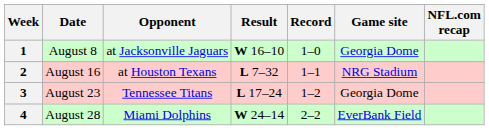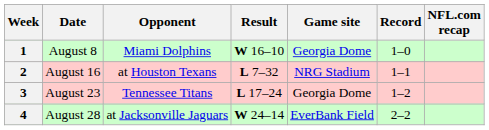columns swapped: Record <-> Game site
1 | Opponent: at Jacksonville Jaguars -> Miami Dolphins
4 | Opponent: Miami Dolphins -> at Jacksonville Jaguars
